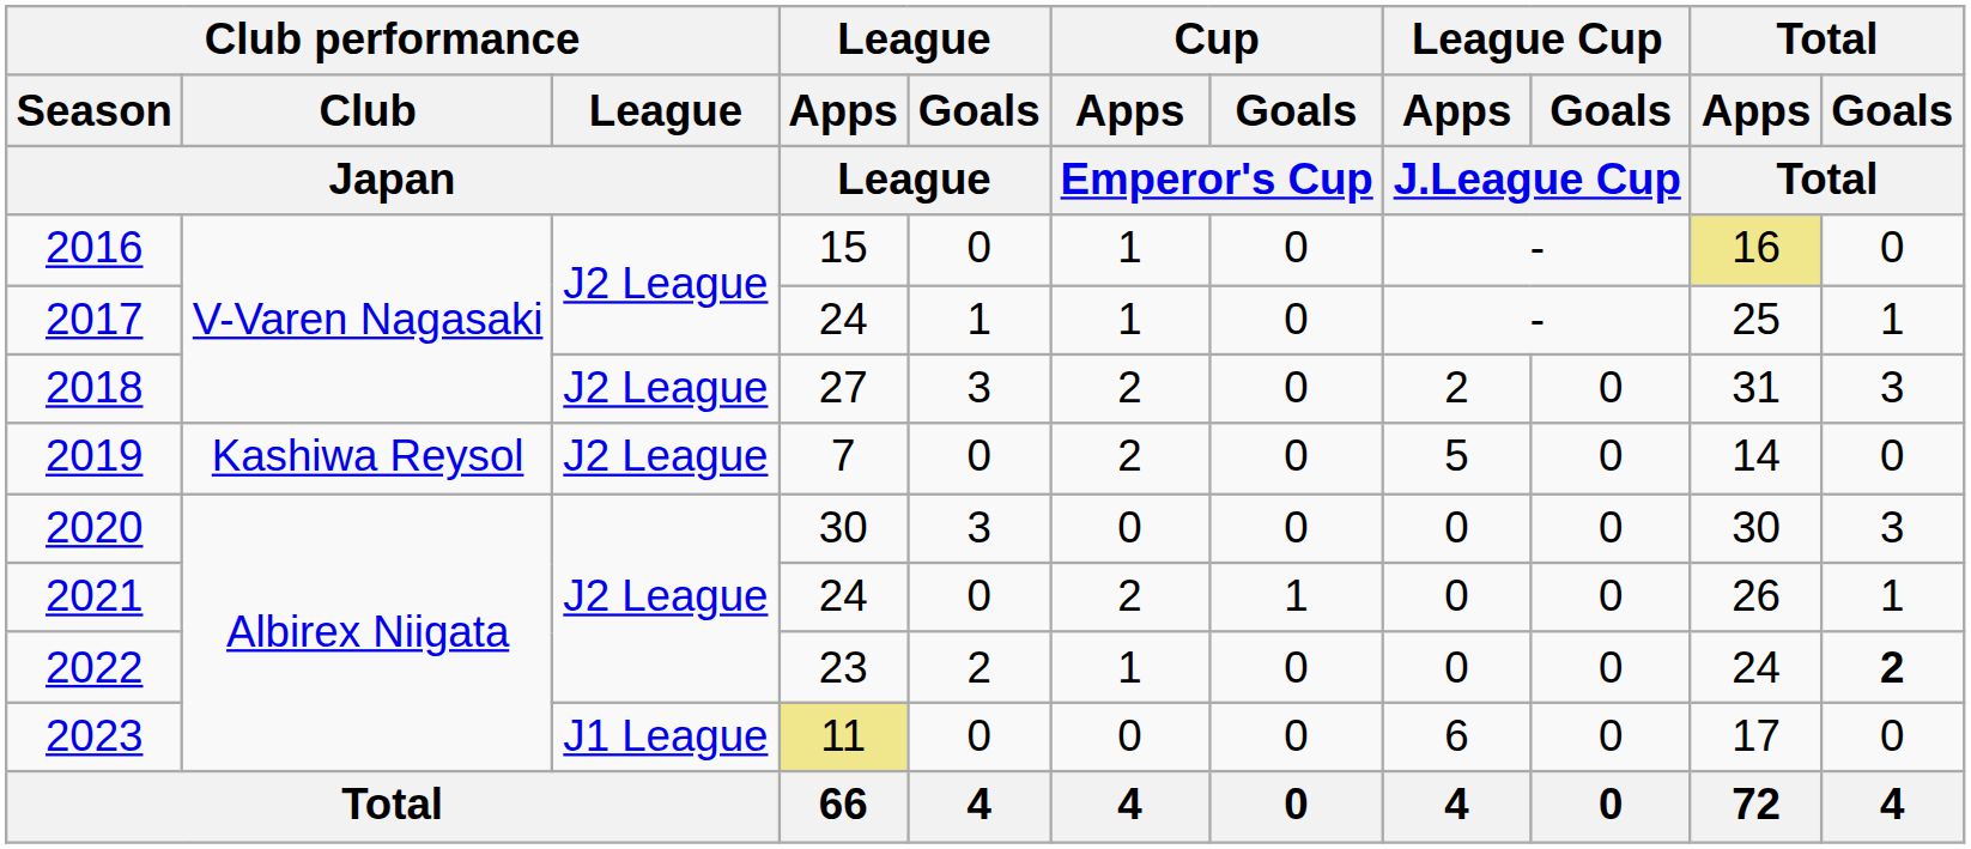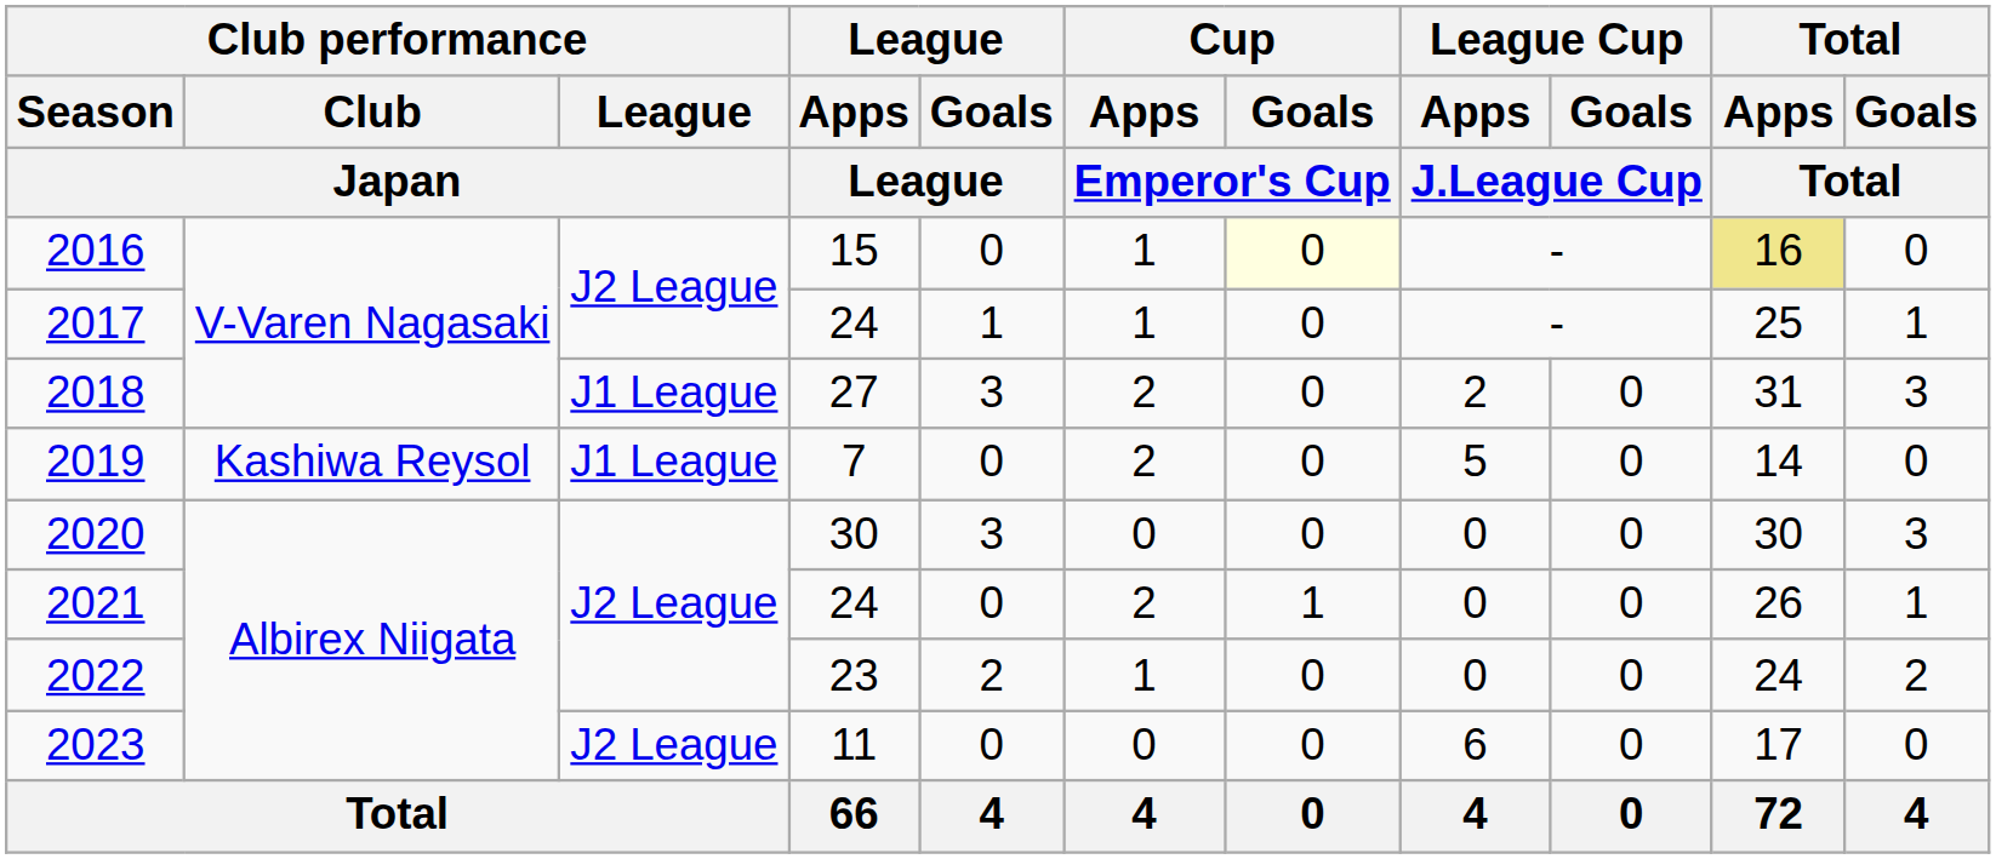2016 | Cup / Goals / Emperor's Cup: no background -> lightyellow background
2018 | Club performance / League / Japan: J2 League -> J1 League
2019 | Club performance / League / Japan: J2 League -> J1 League
2022 | Total / Goals / Total: bold -> normal
2023 | Club performance / League / Japan: J1 League -> J2 League
2023 | League / Apps / League: khaki background -> no background
